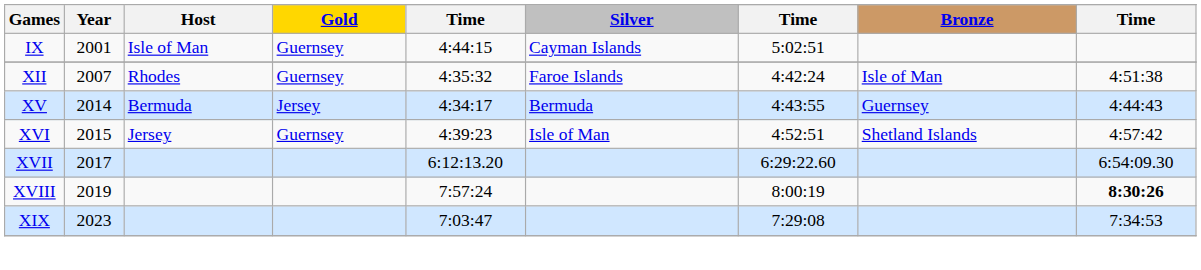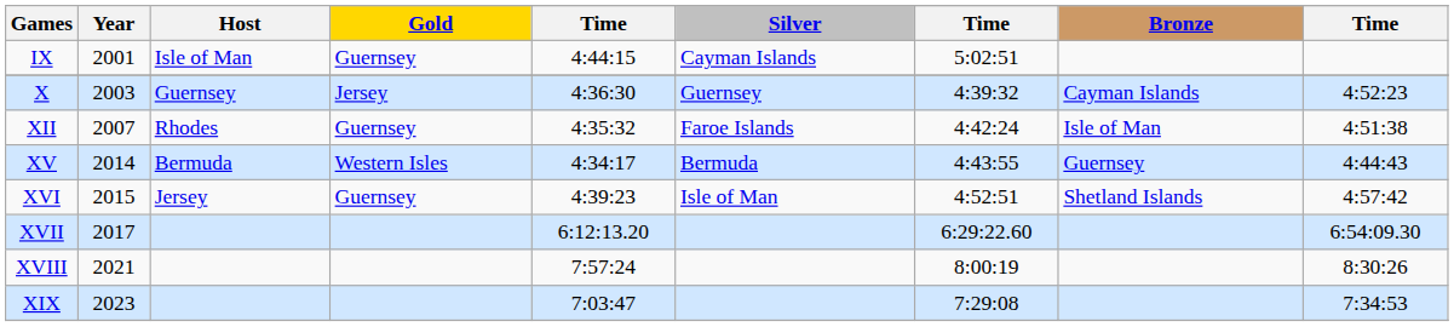+ row: X | 2003 | Guernsey | Jersey | 4:36:30 | Guernsey | 4:39:32 | Cayman Islands | 4:52:23
XV | Gold: Jersey -> Western Isles
XVIII | Year: 2019 -> 2021
XVIII | column 9: bold -> normal
